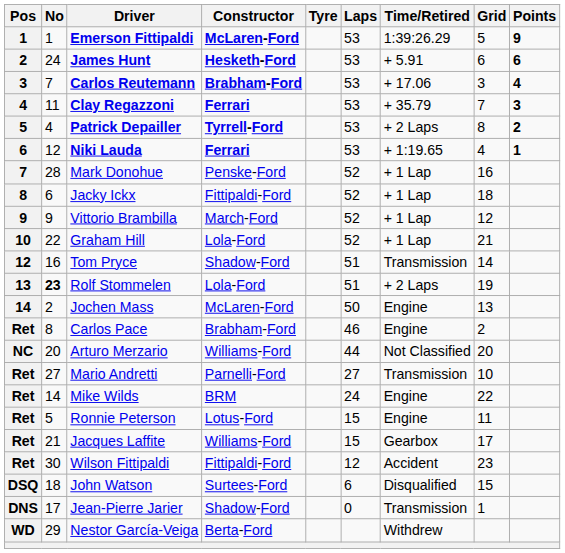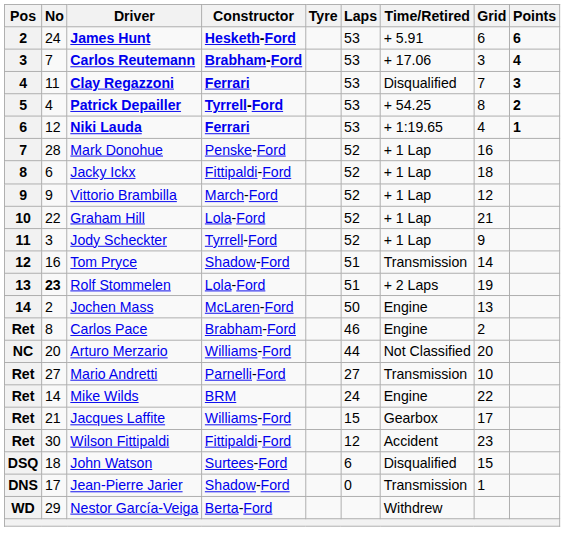- row: 1 | 1 | Emerson Fittipaldi | McLaren-Ford | 53 | 1:39:26.29 | 5 | 9
Clay Regazzoni | Time/Retired: + 35.79 -> Disqualified
Patrick Depailler | Time/Retired: + 2 Laps -> + 54.25
+ row: 11 | 3 | Jody Scheckter | Tyrrell-Ford | 52 | + 1 Lap | 9
- row: Ret | 5 | Ronnie Peterson | Lotus-Ford | 15 | Engine | 11
